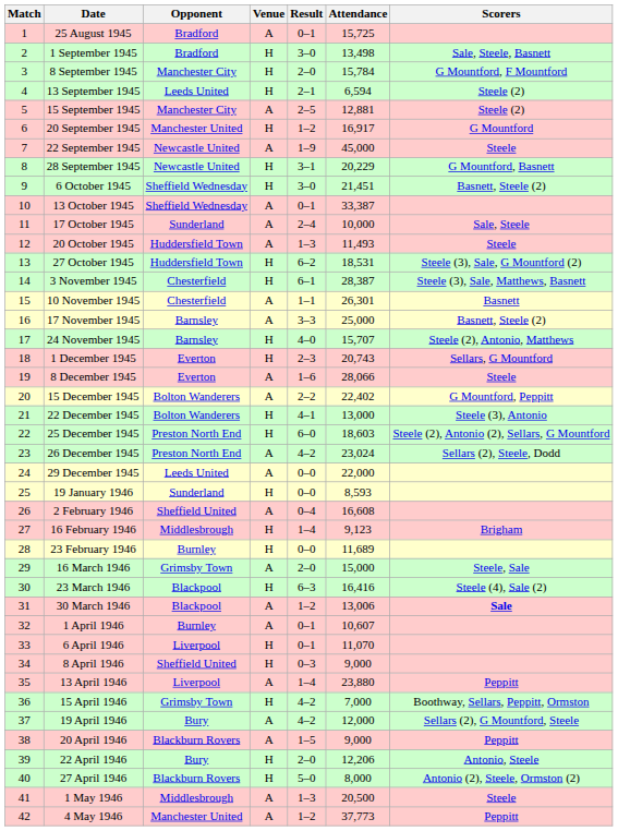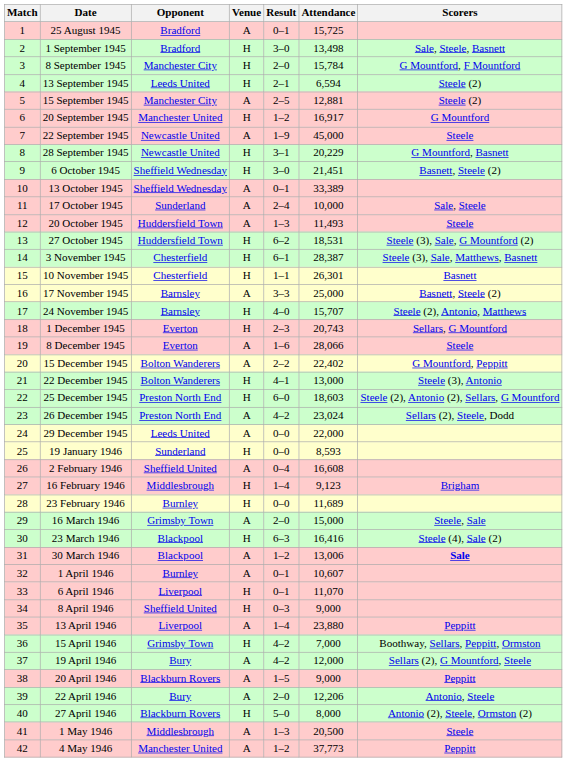13 October 1945 | Attendance: 33,387 -> 33,389
10 November 1945 | Venue: A -> H
22 April 1946 | Venue: H -> A
